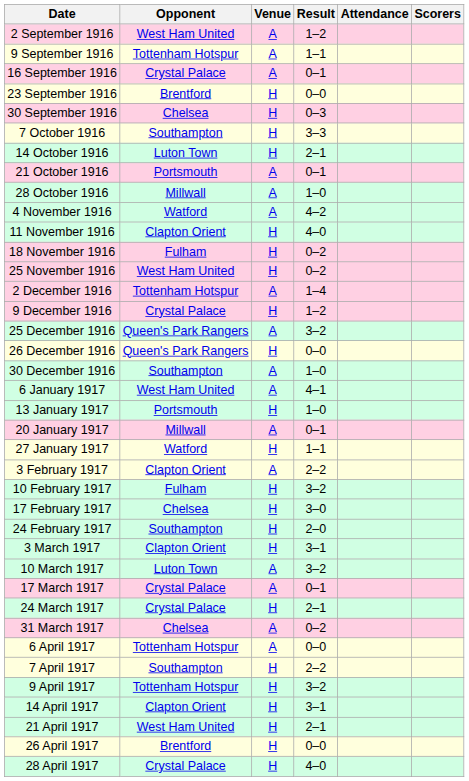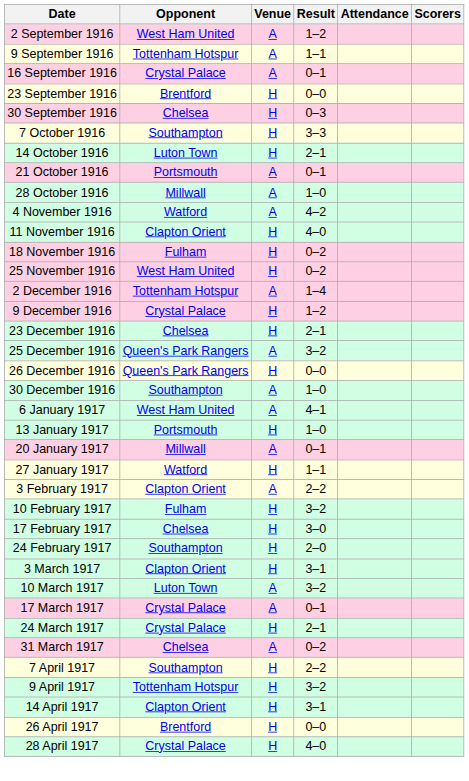+ row: 23 December 1916 | Chelsea | H | 2–1
- row: 6 April 1917 | Tottenham Hotspur | A | 0–0
- row: 21 April 1917 | West Ham United | H | 2–1
